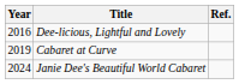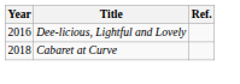Cabaret at Curve | Year: 2019 -> 2018
- row: 2024 | Janie Dee's Beautiful World Cabaret
